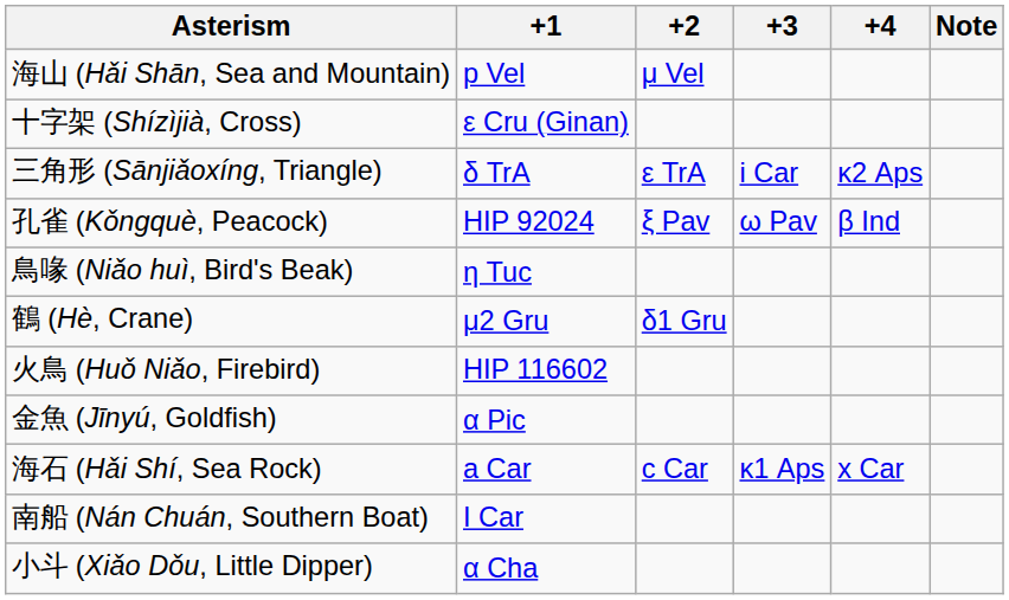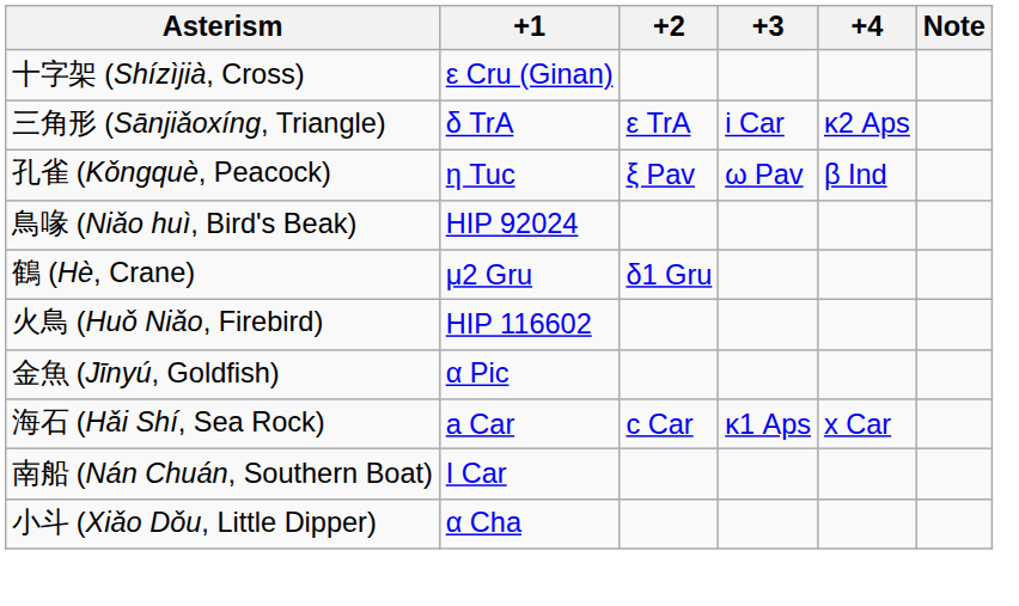- row: 海山 (Hǎi Shān, Sea and Mountain) | p Vel | μ Vel
孔雀 (Kǒngquè, Peacock) | +1: HIP 92024 -> η Tuc
鳥喙 (Niǎo huì, Bird's Beak) | +1: η Tuc -> HIP 92024
